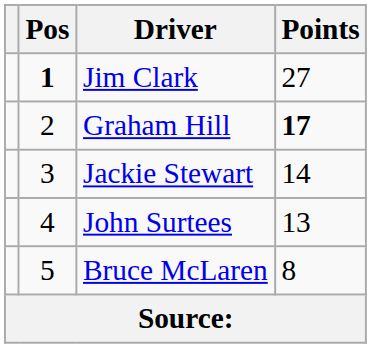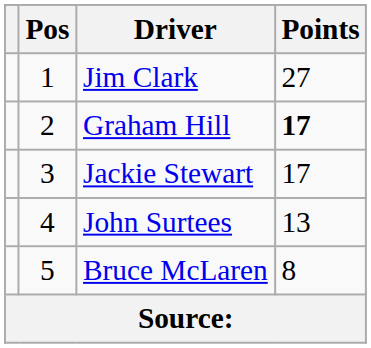Jim Clark | Pos: bold -> normal
Jackie Stewart | Points: 14 -> 17
